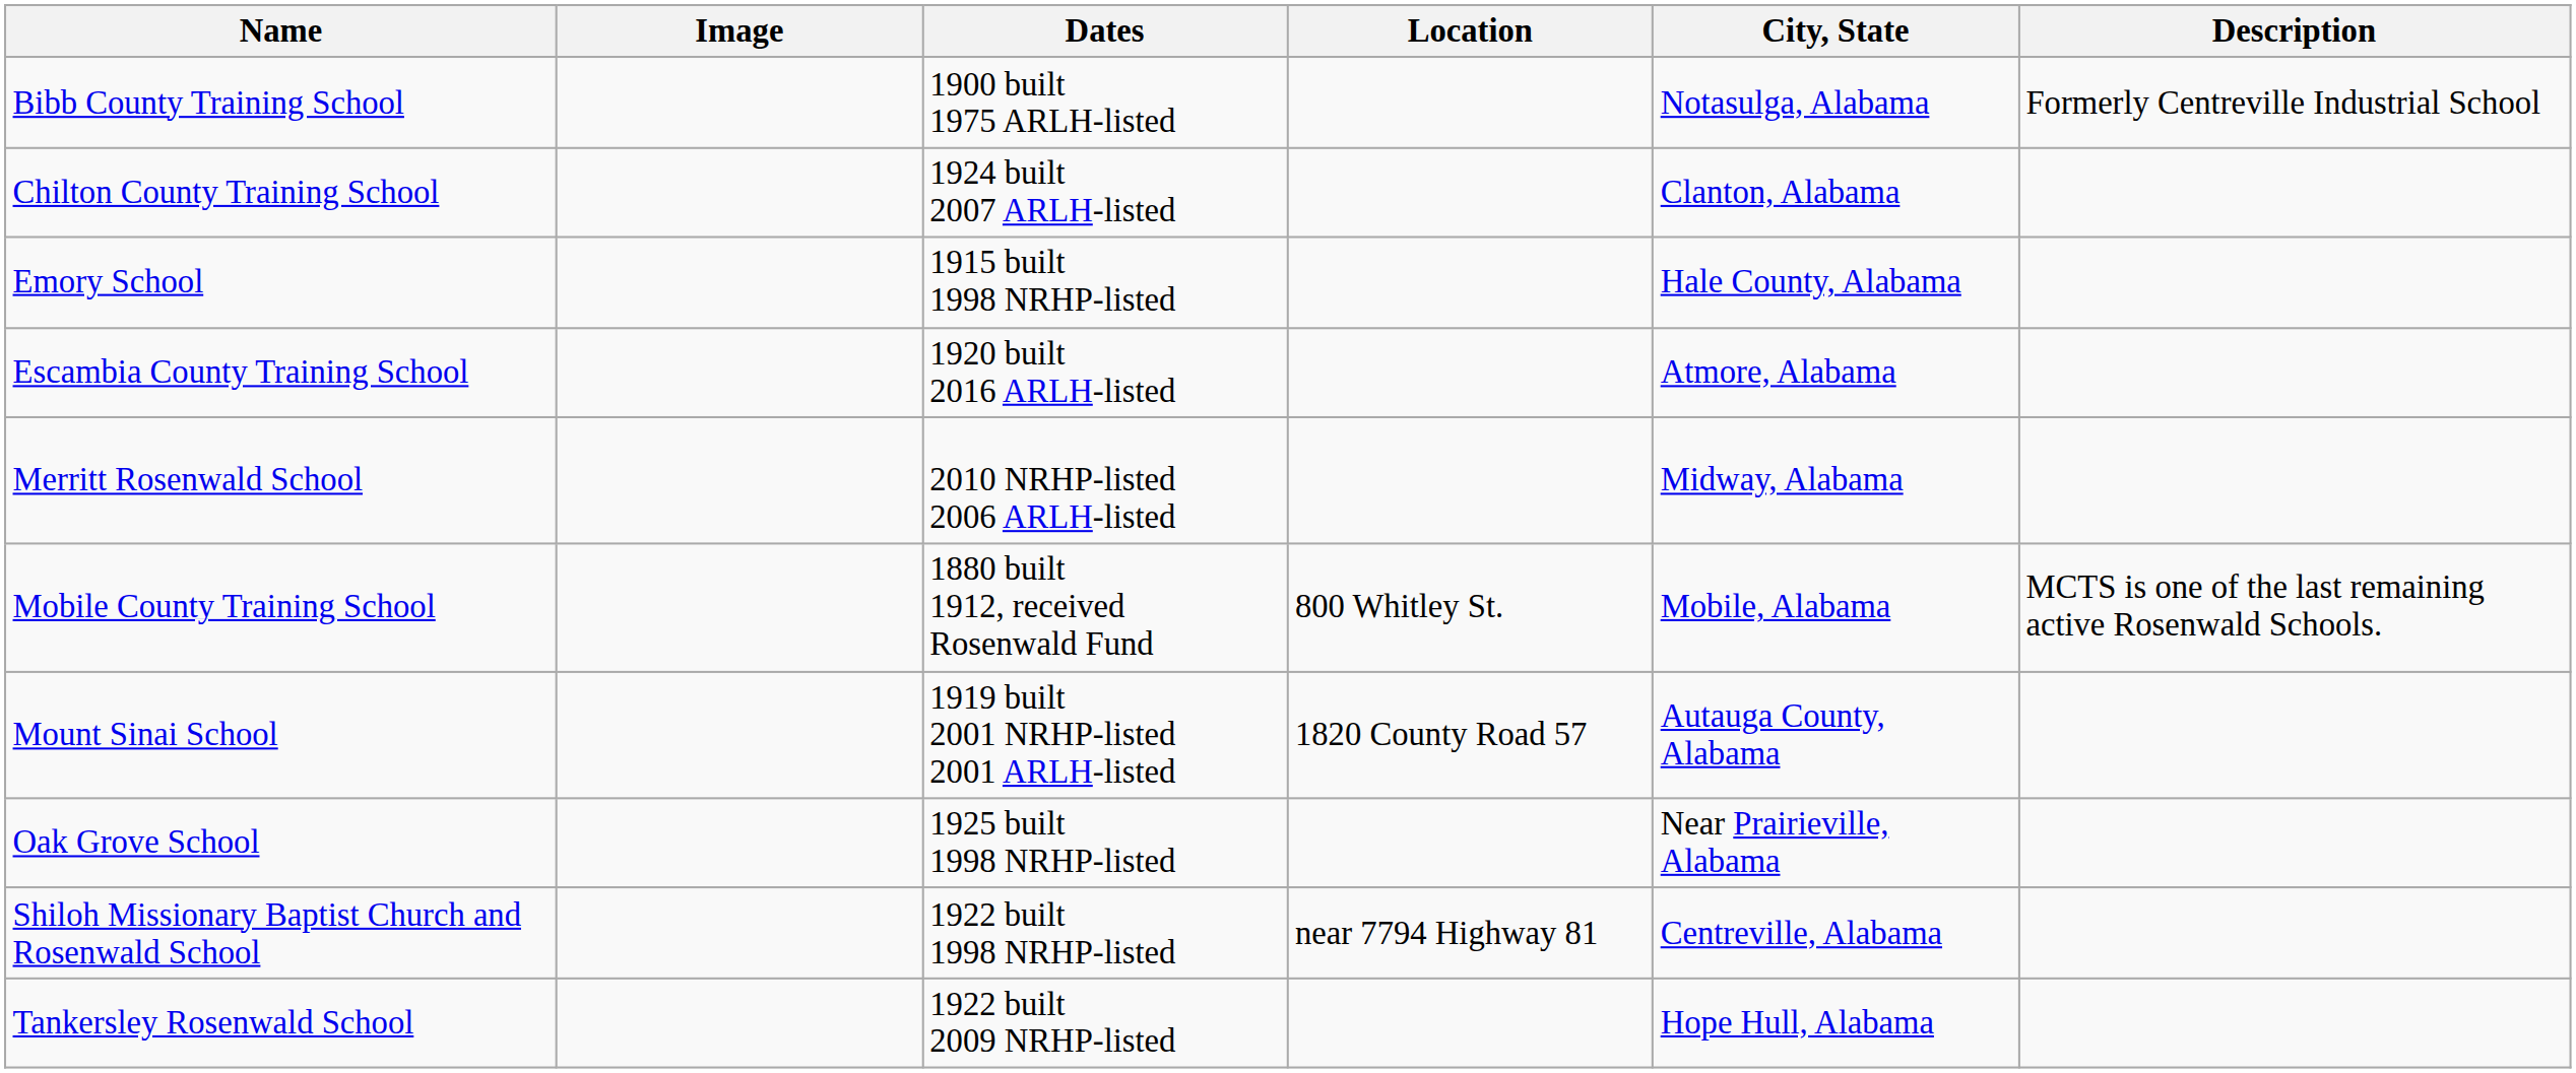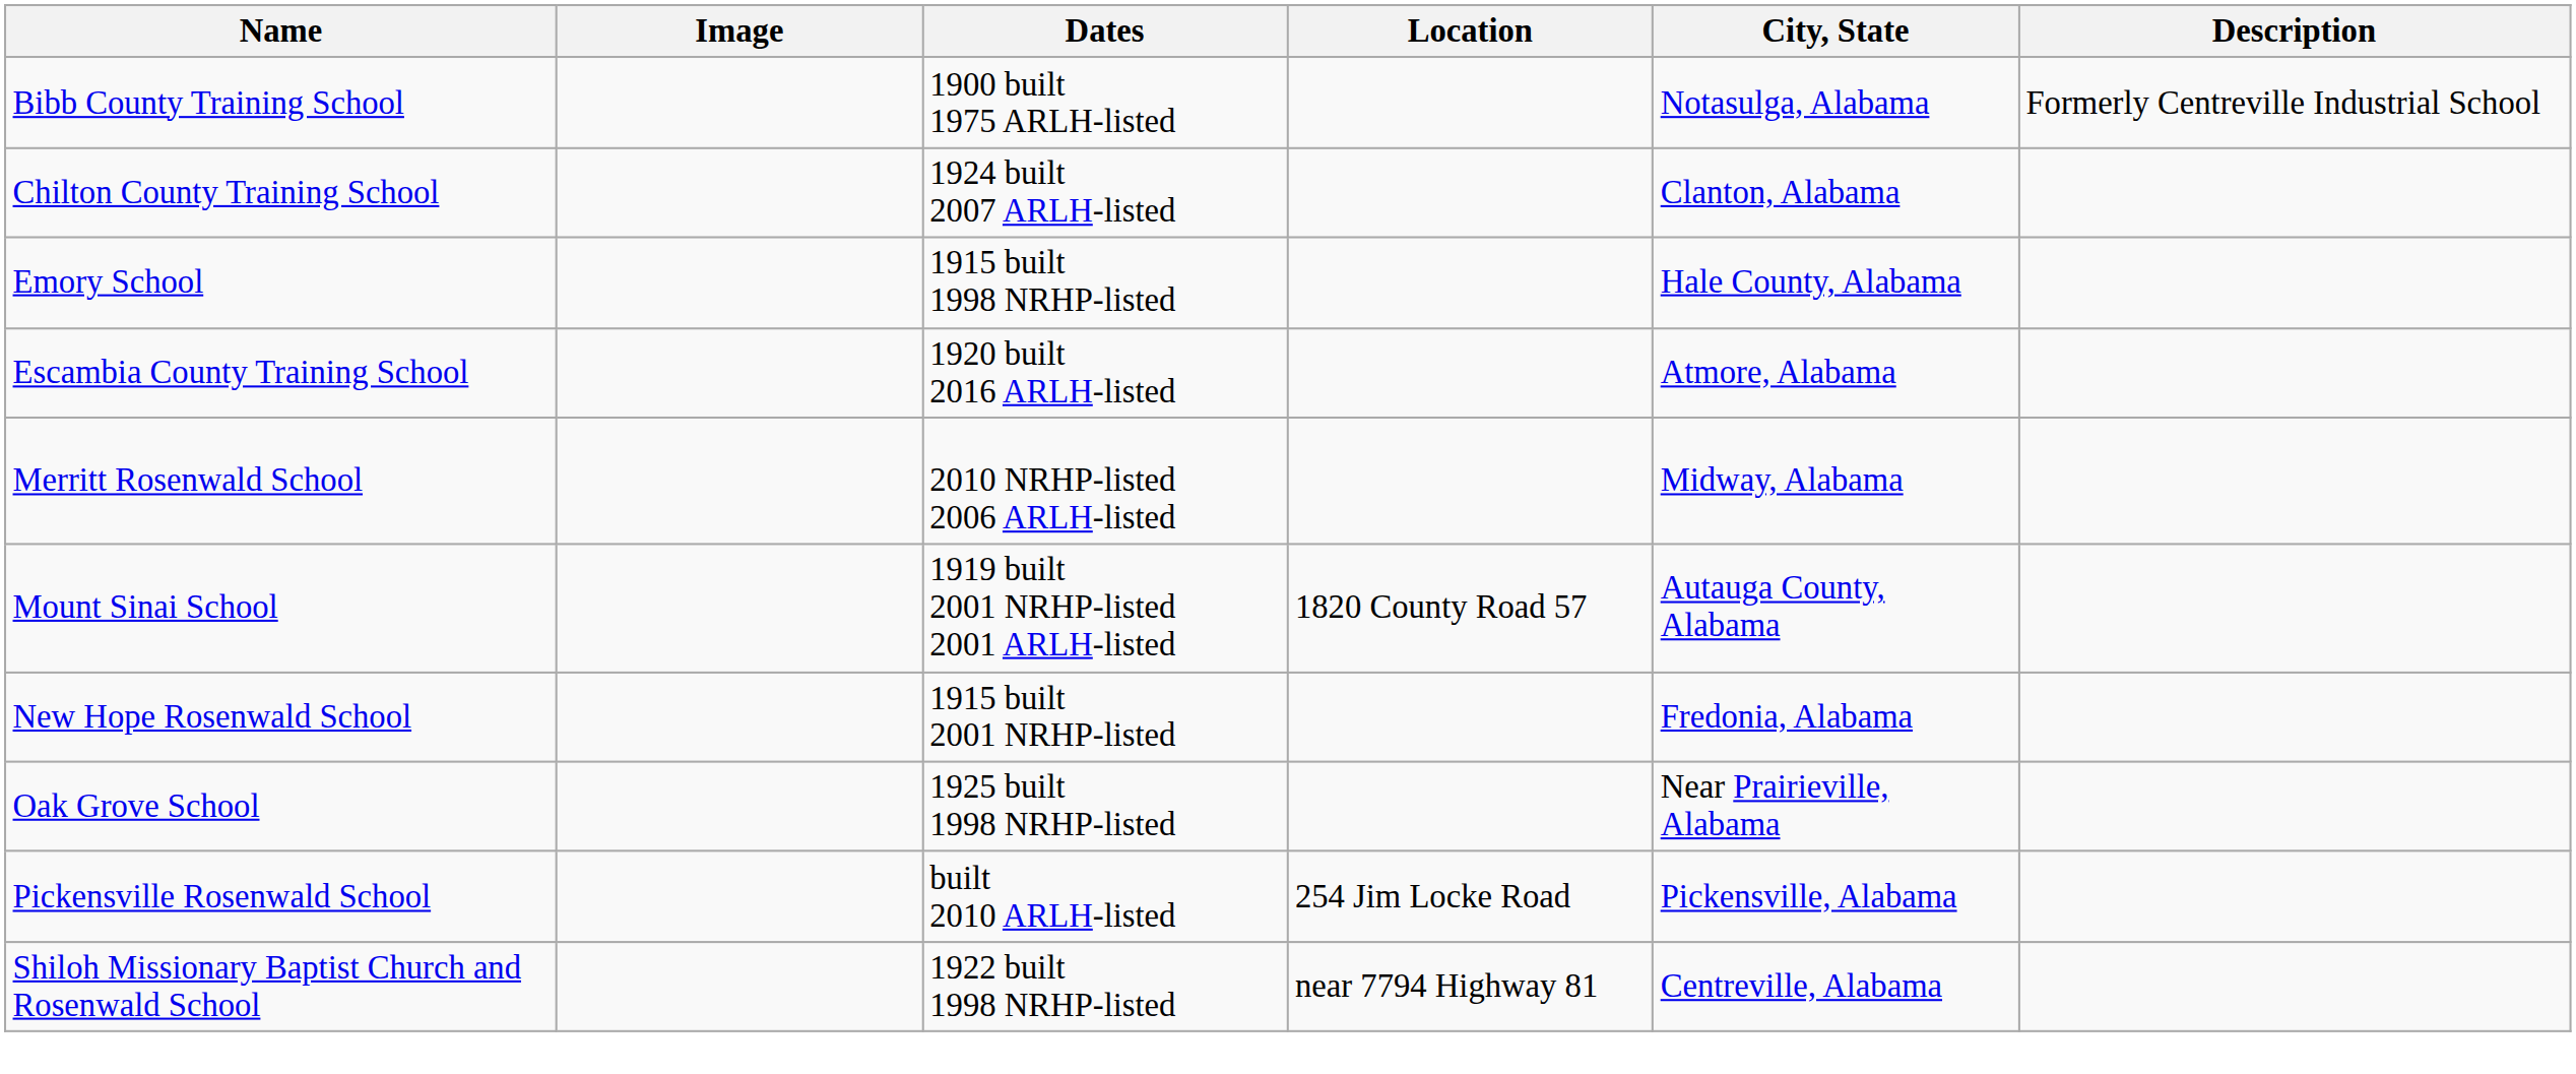- row: Mobile County Training School | 1880 built 1912, received Rosenwald Fund | 800 Whitley St. | Mobile, Alabama | MCTS is one of the last remaining active Rosenwald Schools.
+ row: New Hope Rosenwald School | 1915 built 2001 NRHP-listed | Fredonia, Alabama
+ row: Pickensville Rosenwald School | built 2010 ARLH-listed | 254 Jim Locke Road | Pickensville, Alabama
- row: Tankersley Rosenwald School | 1922 built 2009 NRHP-listed | Hope Hull, Alabama
